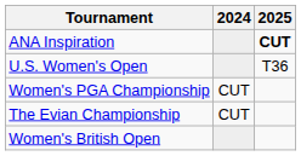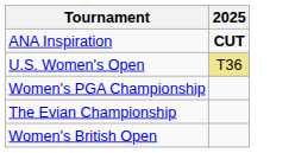- column: 2024 | CUT | CUT
U.S. Women's Open | 2025: no background -> khaki background
